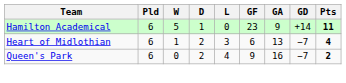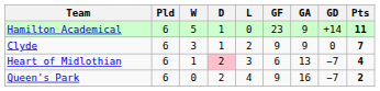+ row: Clyde | 6 | 3 | 1 | 2 | 9 | 9 | 0 | 7
Heart of Midlothian | D: no background -> pink background
